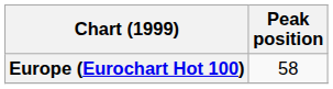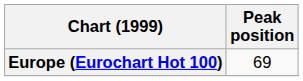Europe (Eurochart Hot 100) | Peak position: 58 -> 69
